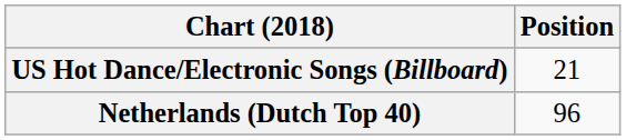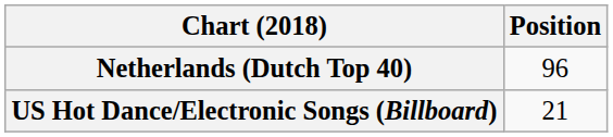rows swapped: Netherlands (Dutch Top 40) <-> US Hot Dance/Electronic Songs (Billboard)
